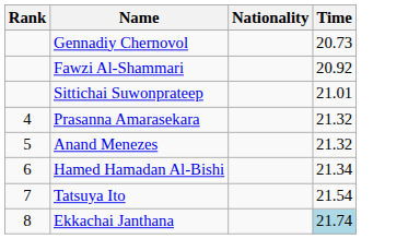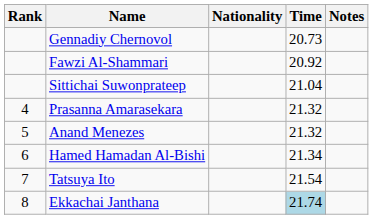+ column: Notes
Sittichai Suwonprateep | Time: 21.01 -> 21.04
